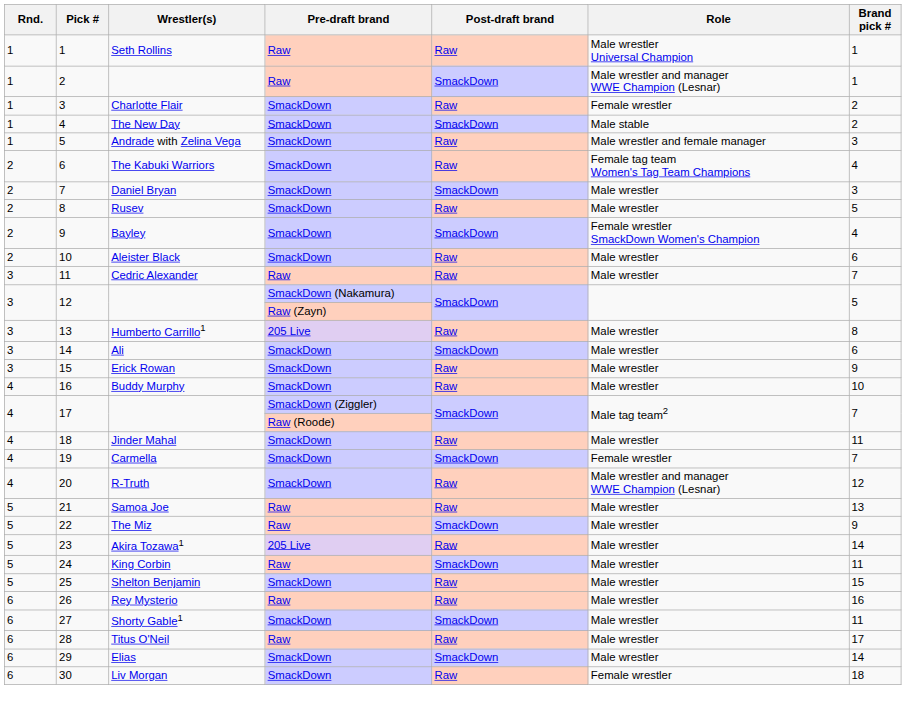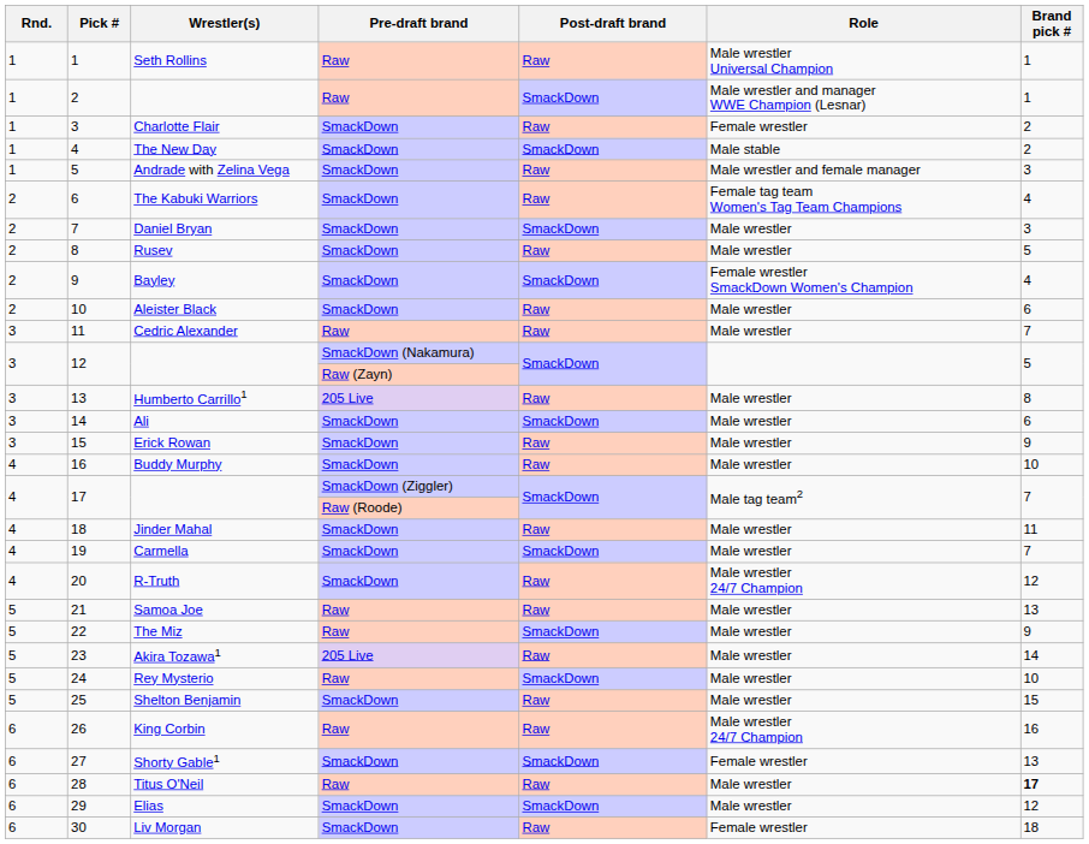19 | Role: Female wrestler -> Male wrestler
20 | Role: Male wrestler and manager WWE Champion (Lesnar) -> Male wrestler 24/7 Champion
24 | Wrestler(s): King Corbin -> Rey Mysterio
24 | Brand pick #: 11 -> 10
26 | Wrestler(s): Rey Mysterio -> King Corbin
26 | Role: Male wrestler -> Male wrestler 24/7 Champion
27 | Role: Male wrestler -> Female wrestler
27 | Brand pick #: 11 -> 13
28 | Brand pick #: normal -> bold
29 | Brand pick #: 14 -> 12
